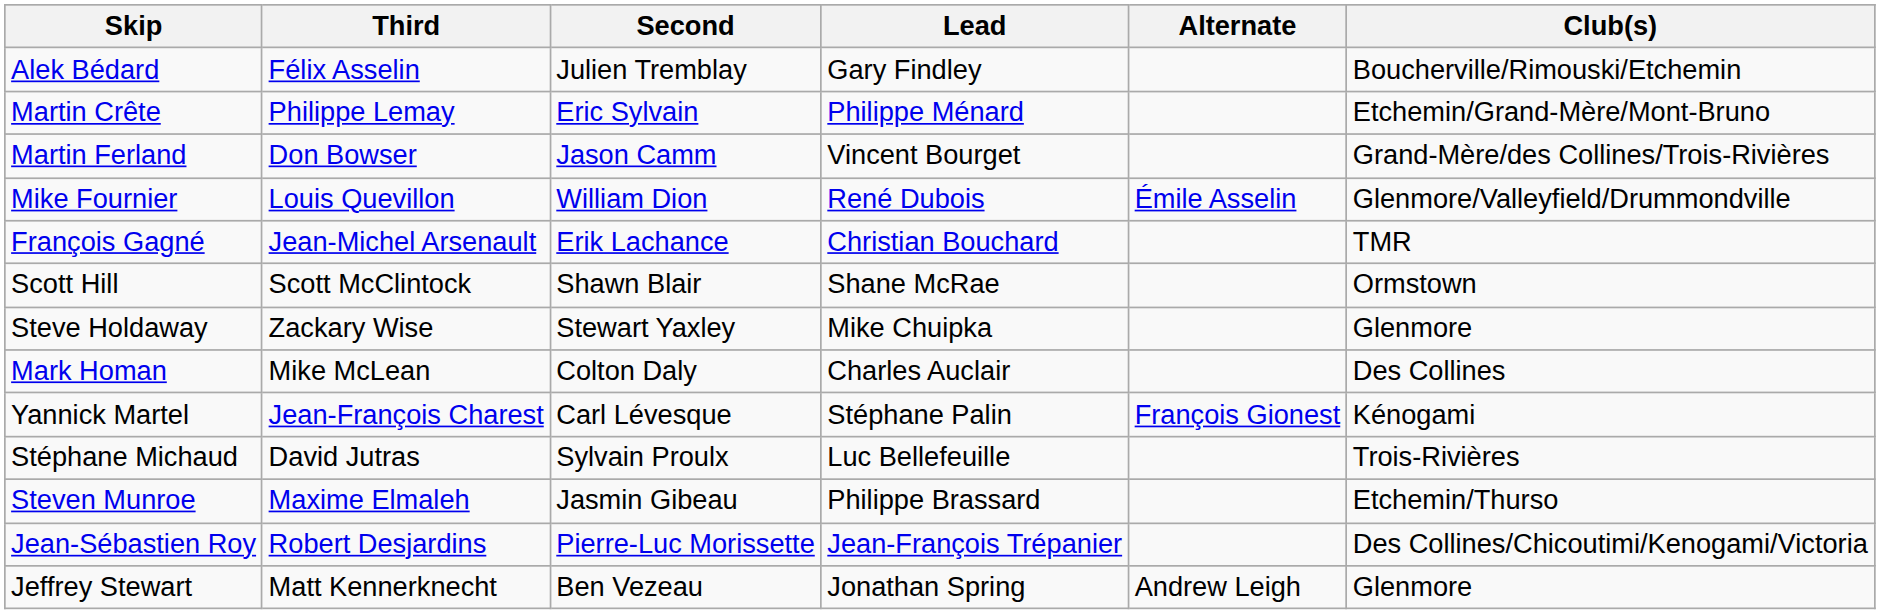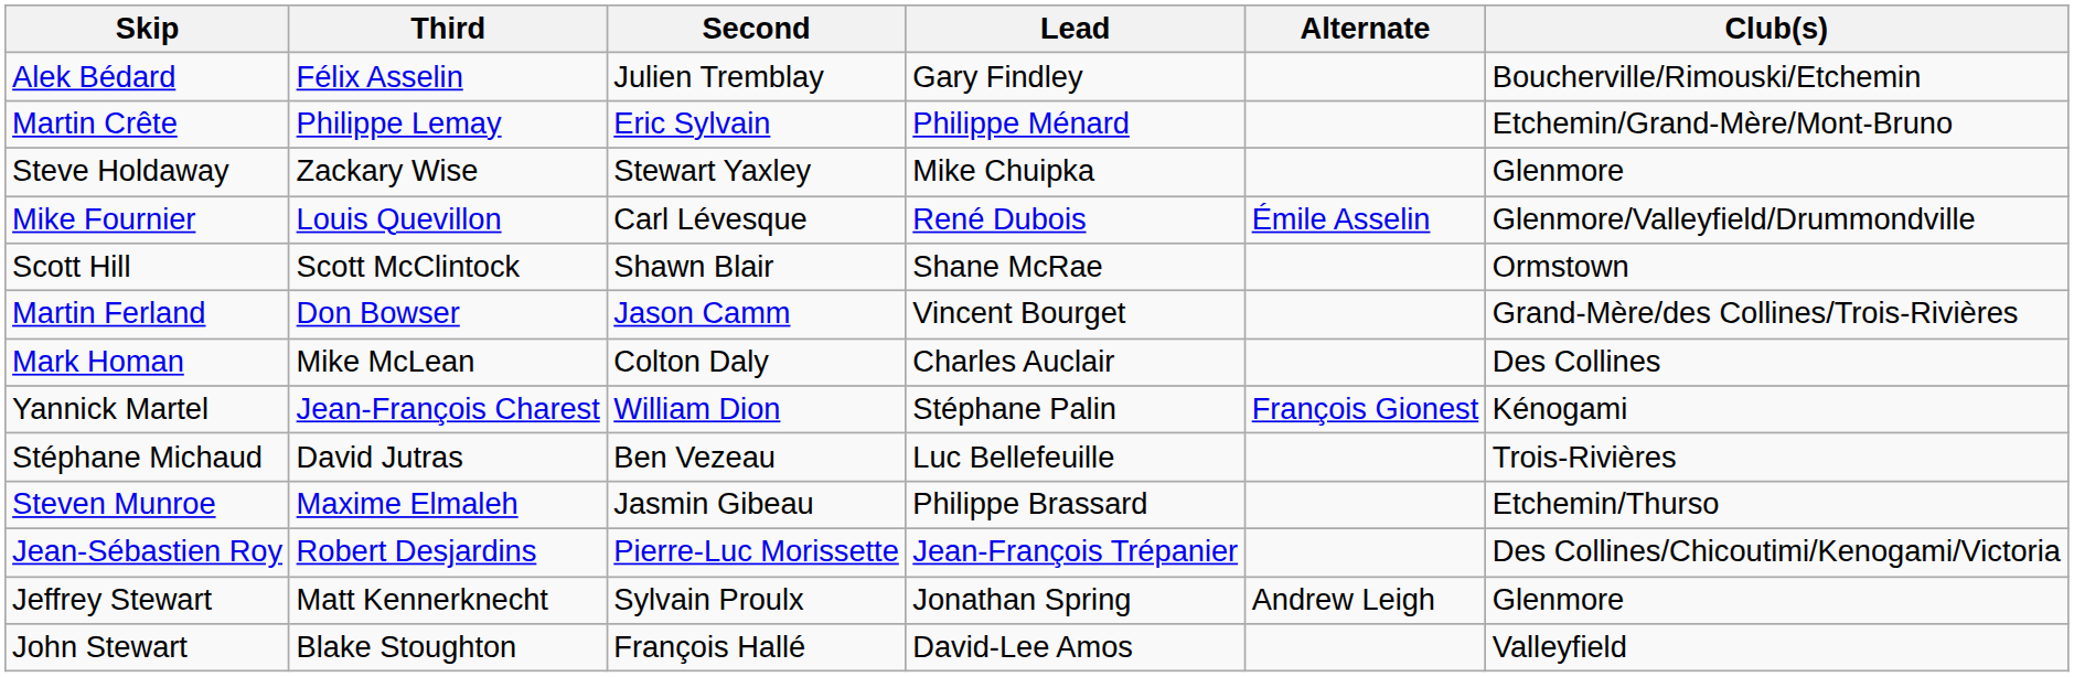rows swapped: Martin Ferland <-> Steve Holdaway
Mike Fournier | Second: William Dion -> Carl Lévesque
- row: François Gagné | Jean-Michel Arsenault | Erik Lachance | Christian Bouchard | TMR
Yannick Martel | Second: Carl Lévesque -> William Dion
Stéphane Michaud | Second: Sylvain Proulx -> Ben Vezeau
Jeffrey Stewart | Second: Ben Vezeau -> Sylvain Proulx
+ row: John Stewart | Blake Stoughton | François Hallé | David-Lee Amos | Valleyfield
